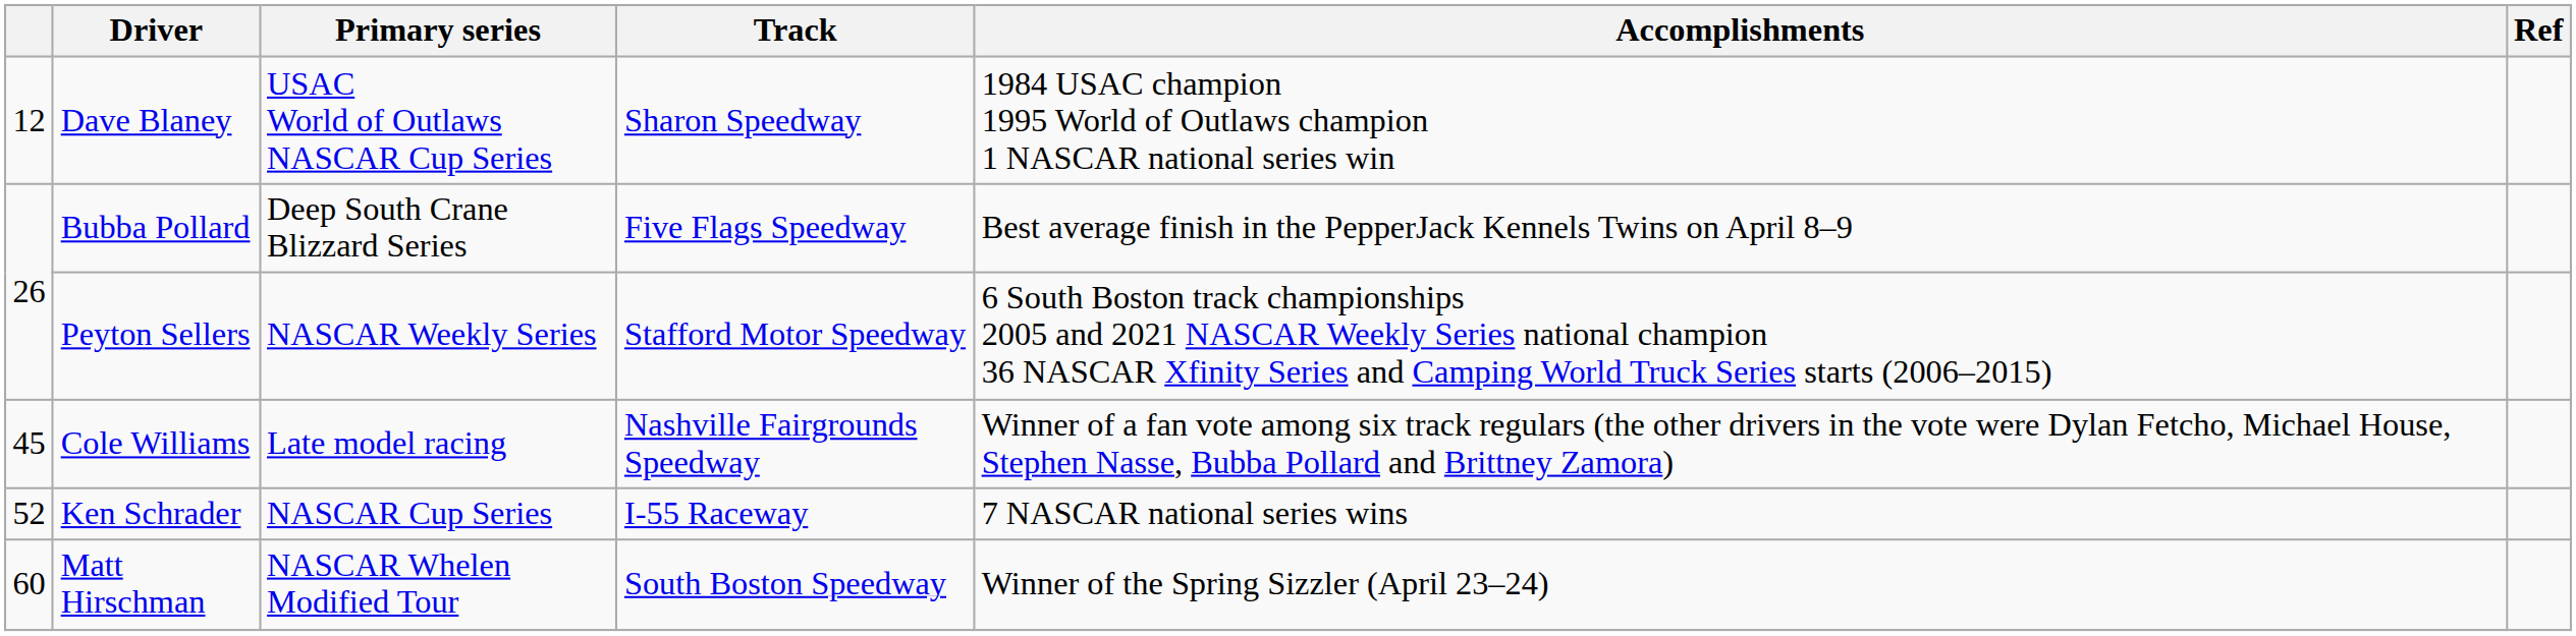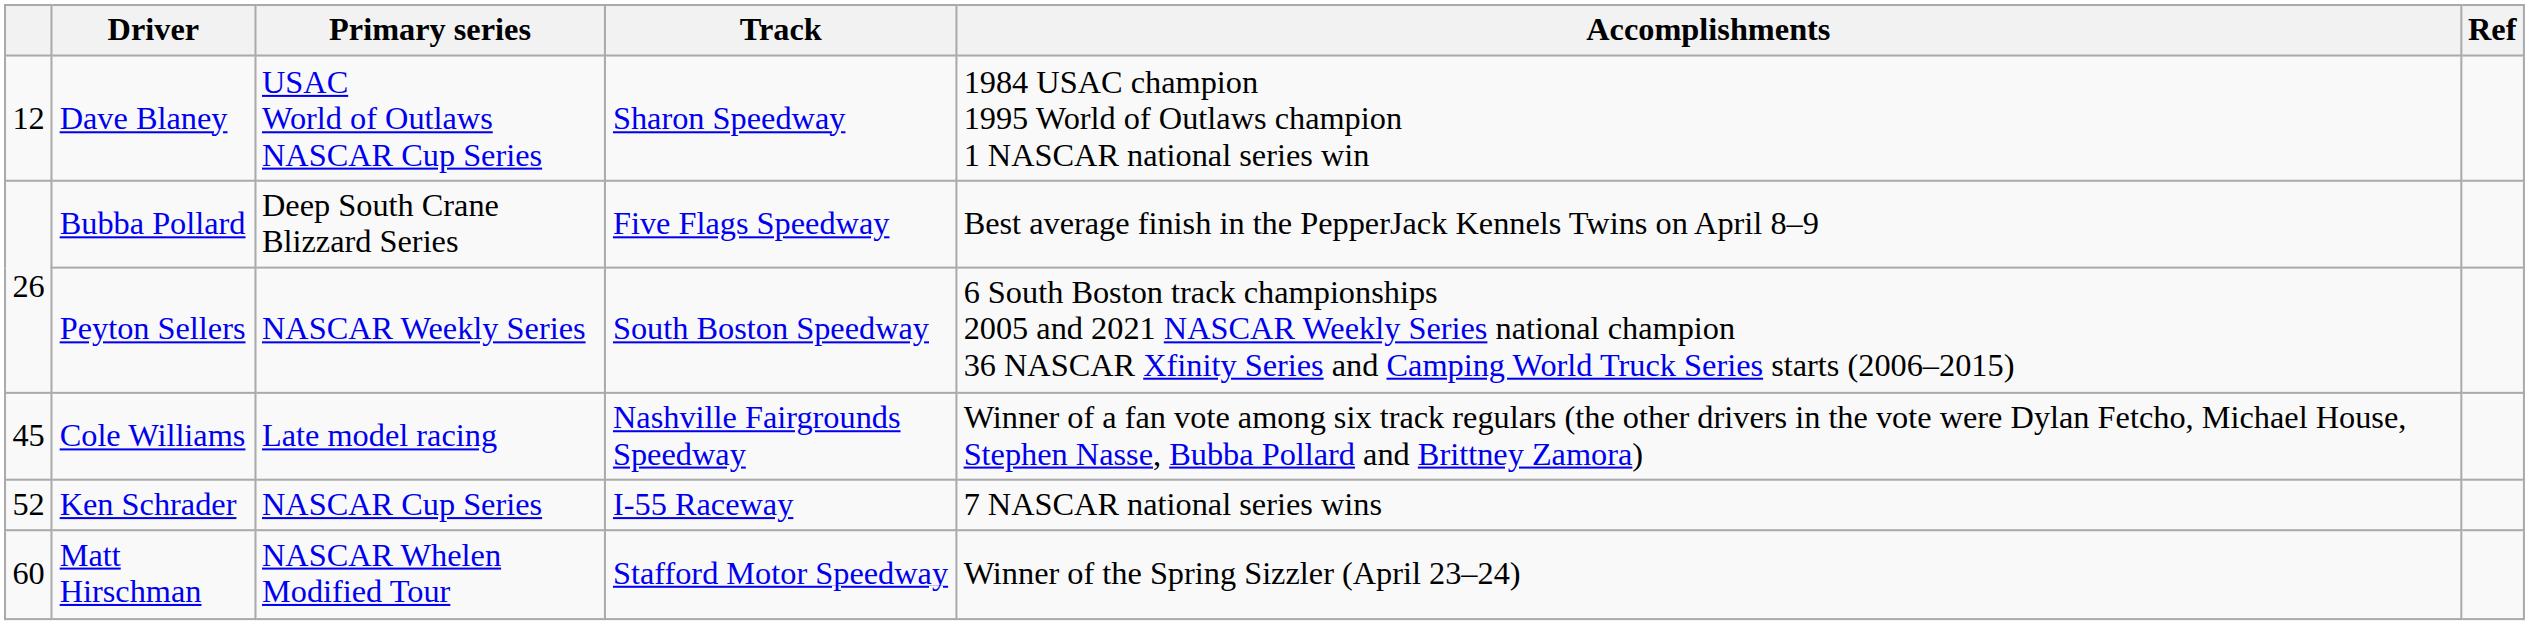Peyton Sellers | Track: Stafford Motor Speedway -> South Boston Speedway
Matt Hirschman | Track: South Boston Speedway -> Stafford Motor Speedway
